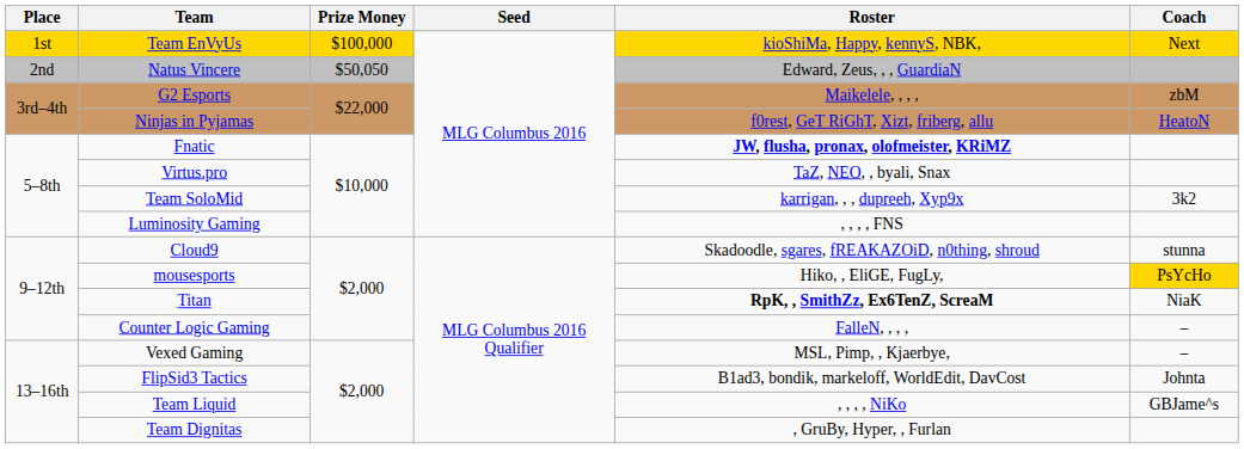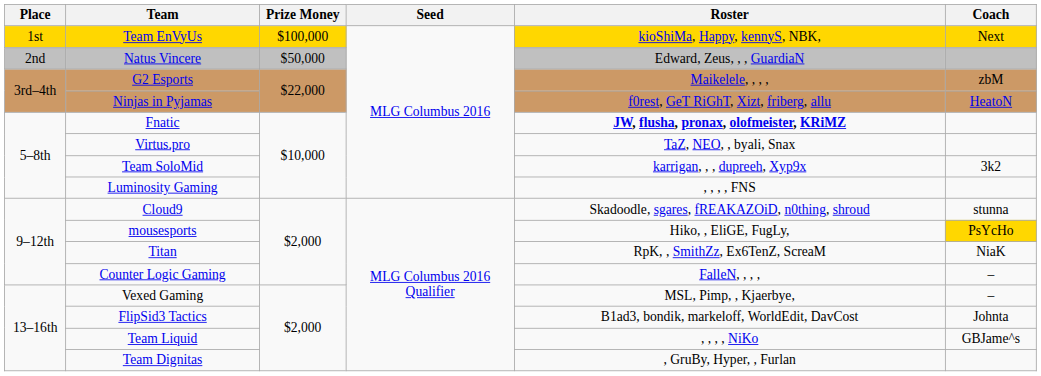Natus Vincere | Prize Money: $50,050 -> $50,000
Titan | Roster: bold -> normal
